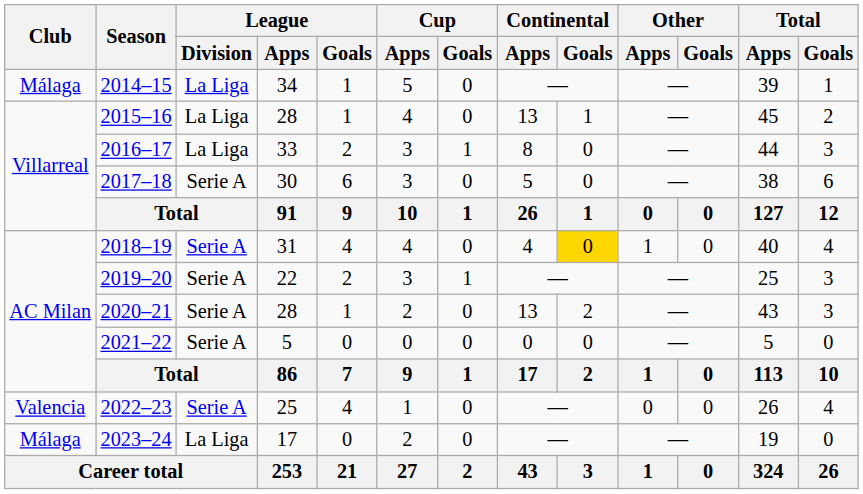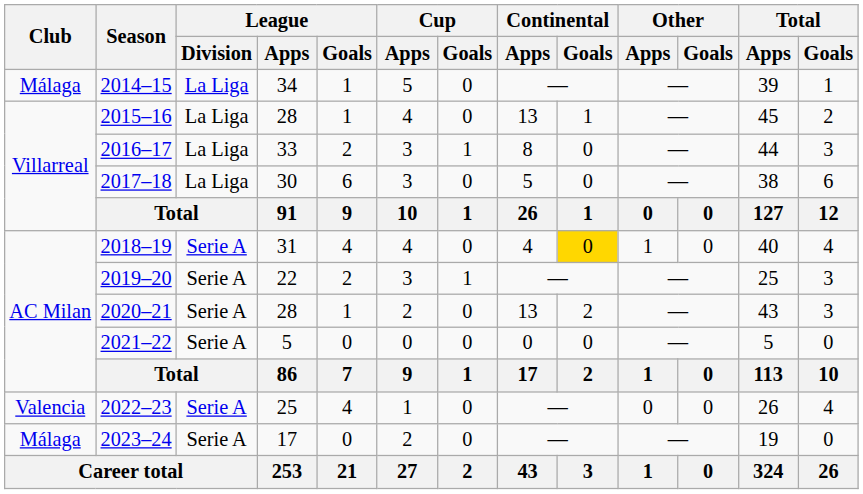2017–18 | League / Division: Serie A -> La Liga
2023–24 | League / Division: La Liga -> Serie A
